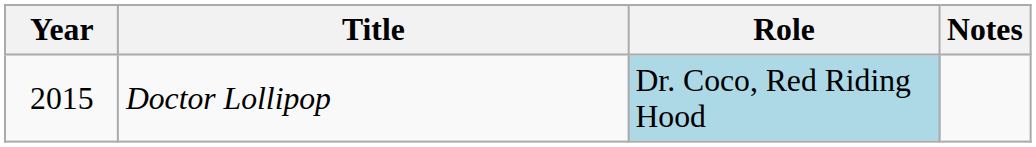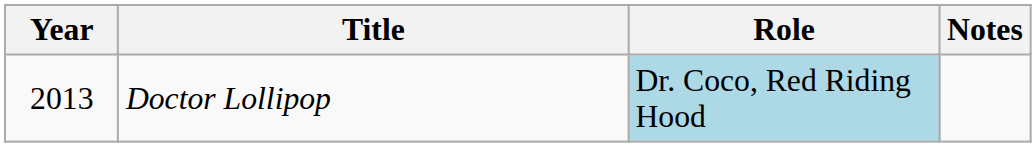Doctor Lollipop | Year: 2015 -> 2013
